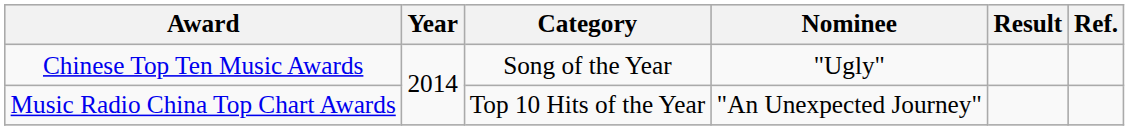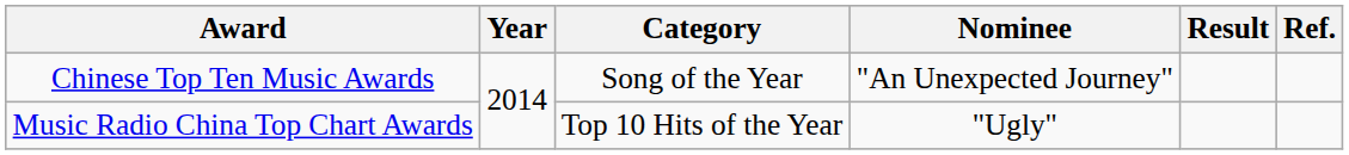Chinese Top Ten Music Awards | Nominee: "Ugly" -> "An Unexpected Journey"
Music Radio China Top Chart Awards | Nominee: "An Unexpected Journey" -> "Ugly"
